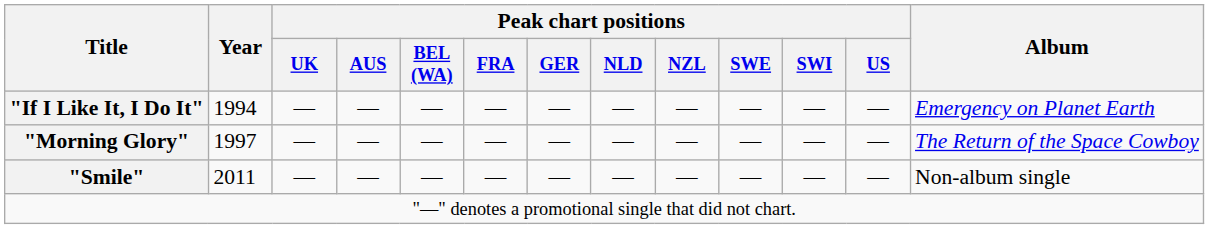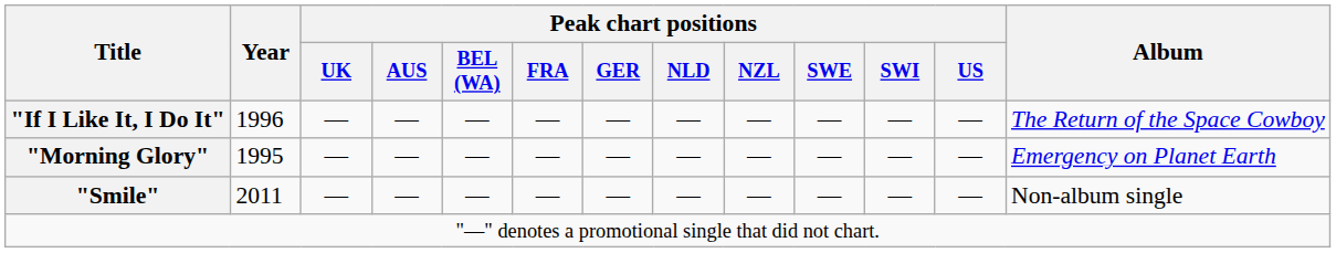"If I Like It, I Do It" | Year: 1994 -> 1996
"If I Like It, I Do It" | Album: Emergency on Planet Earth -> The Return of the Space Cowboy
"Morning Glory" | Year: 1997 -> 1995
"Morning Glory" | Album: The Return of the Space Cowboy -> Emergency on Planet Earth
